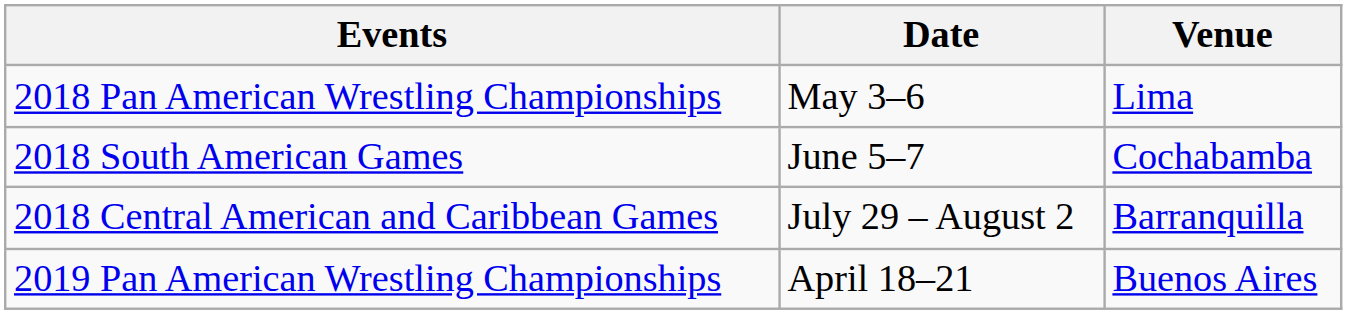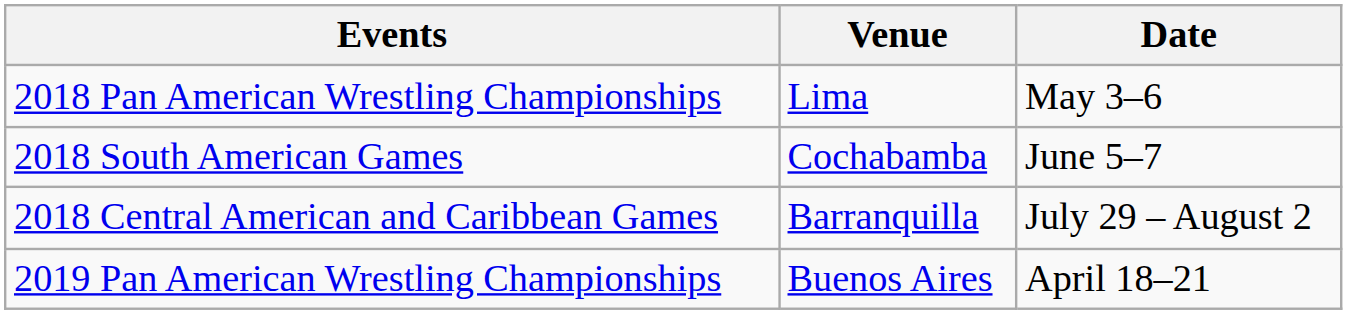columns swapped: Date <-> Venue
